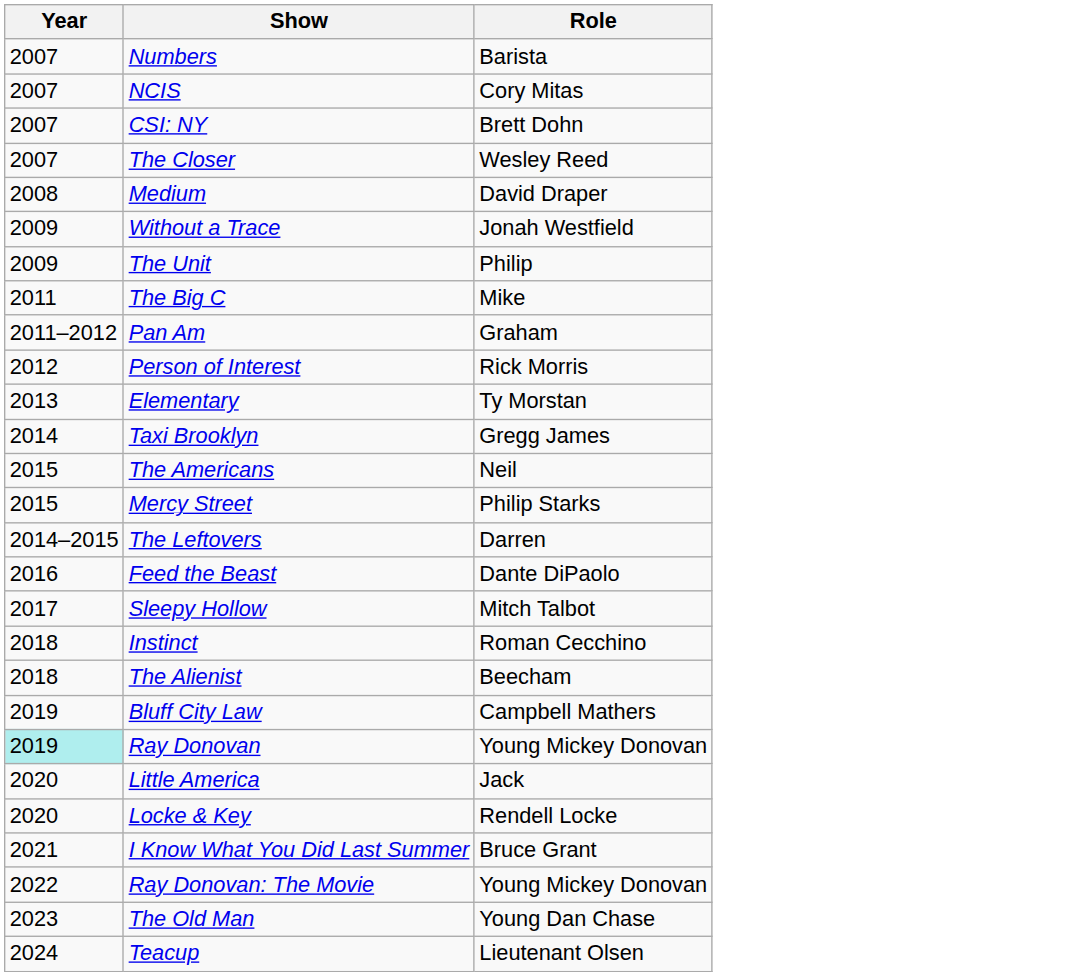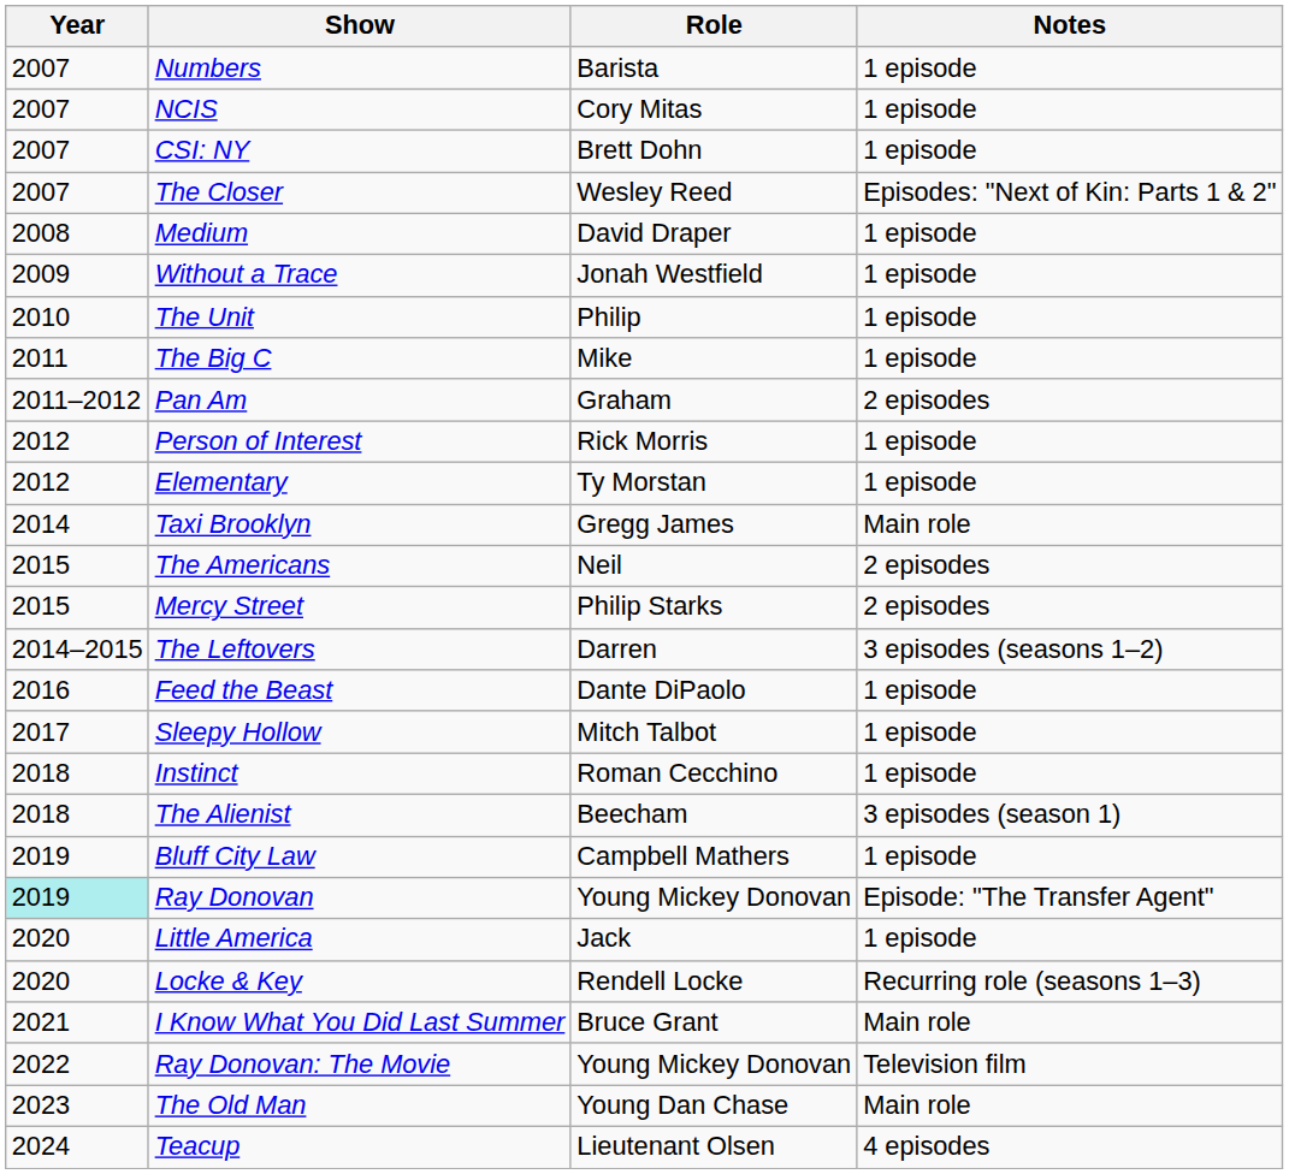+ column: Notes | 1 episode | 1 episode | 1 episode | Episodes: "Next of Kin: Parts 1 & 2" | 1 episode | 1 episode | 1 episode | 1 episode | 2 episodes | 1 episode | 1 episode | Main role | 2 episodes | 2 episodes | 3 episodes (seasons 1–2) | 1 episode | 1 episode | 1 episode | 3 episodes (season 1) | 1 episode | Episode: "The Transfer Agent" | 1 episode | Recurring role (seasons 1–3) | Main role | Television film | Main role | 4 episodes
The Unit | Year: 2009 -> 2010
Elementary | Year: 2013 -> 2012
